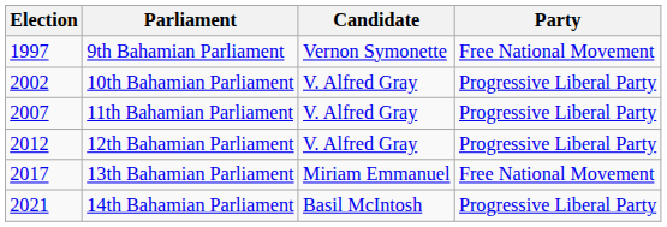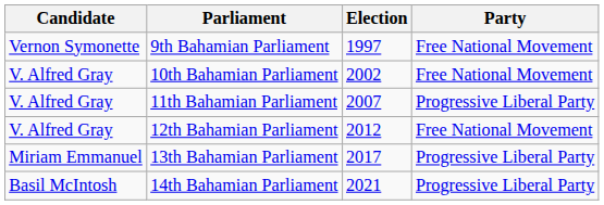columns swapped: Election <-> Candidate
10th Bahamian Parliament | Party: Progressive Liberal Party -> Free National Movement
12th Bahamian Parliament | Party: Progressive Liberal Party -> Free National Movement
13th Bahamian Parliament | Party: Free National Movement -> Progressive Liberal Party
